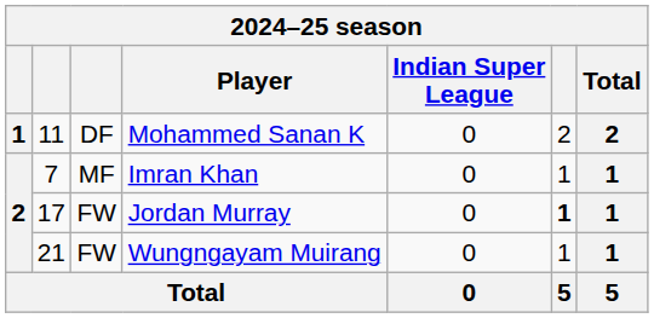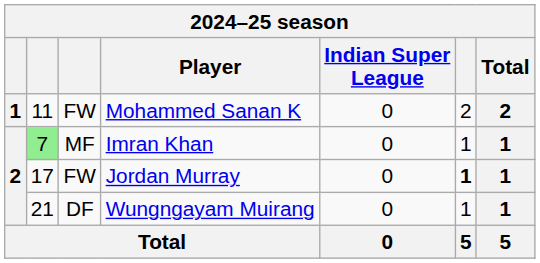Mohammed Sanan K | column 3: DF -> FW
Imran Khan | column 2: no background -> lightgreen background
Wungngayam Muirang | column 3: FW -> DF
